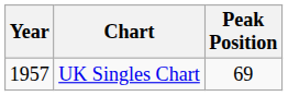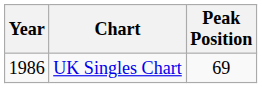UK Singles Chart | Year: 1957 -> 1986
